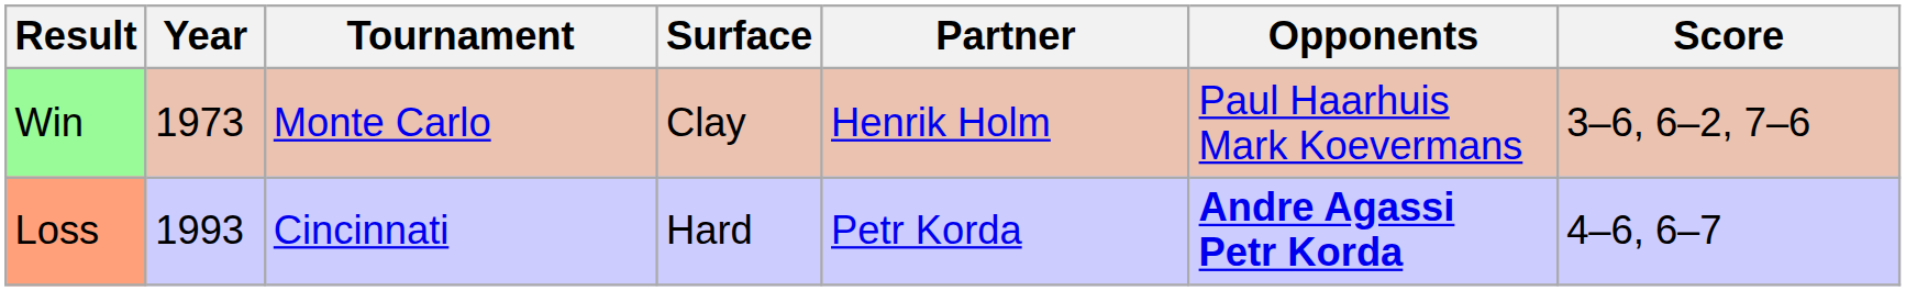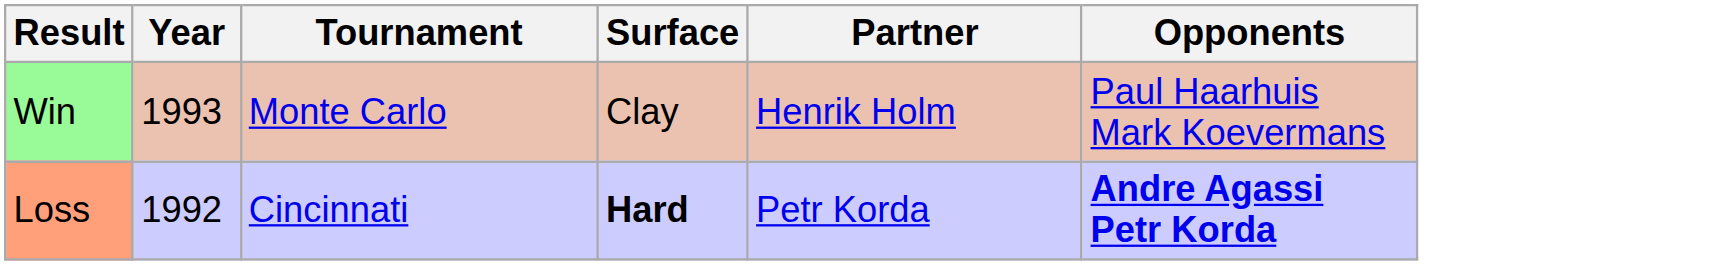- column: Score | 3–6, 6–2, 7–6 | 4–6, 6–7
Win | Year: 1973 -> 1993
Loss | Year: 1993 -> 1992
Loss | Surface: normal -> bold
